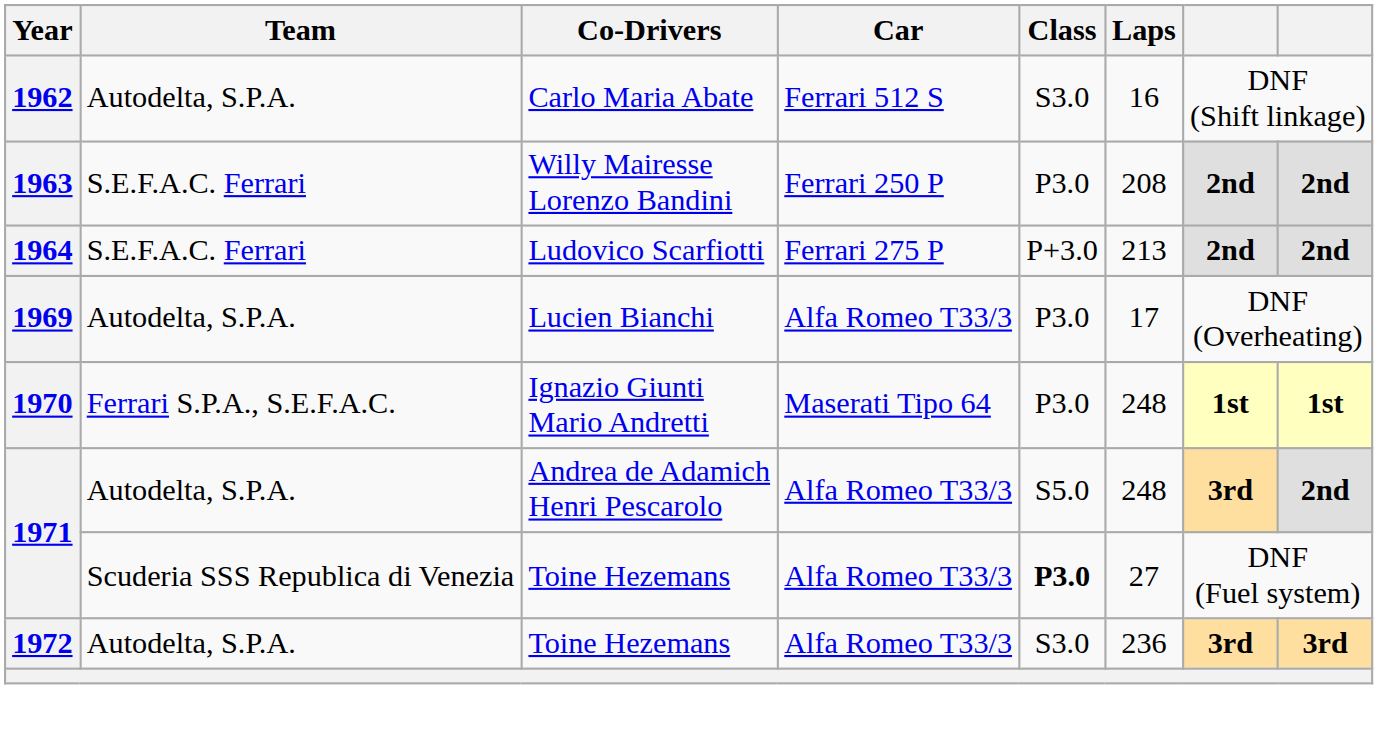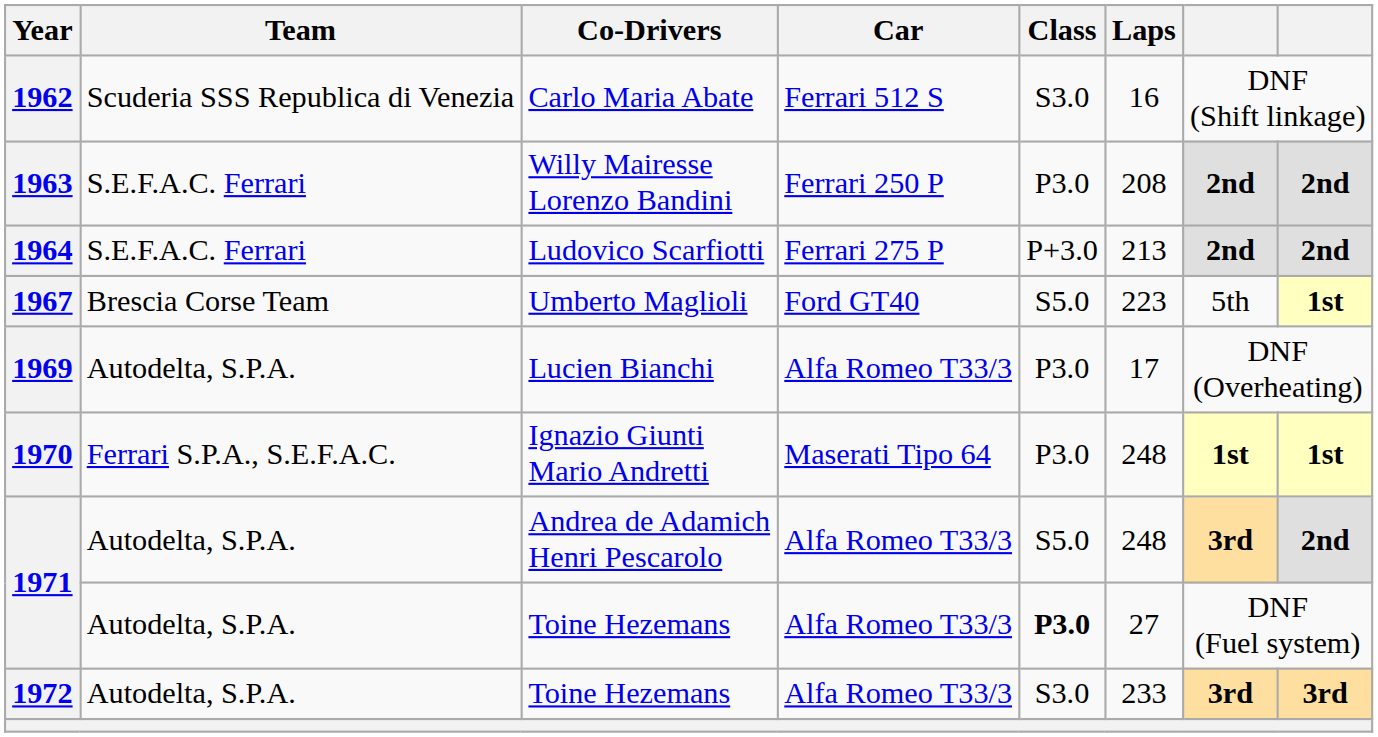1962 | Team: Autodelta, S.P.A. -> Scuderia SSS Republica di Venezia
+ row: 1967 | Brescia Corse Team | Umberto Maglioli | Ford GT40 | S5.0 | 223 | 5th | 1st
1971 / Toine Hezemans | Team: Scuderia SSS Republica di Venezia -> Autodelta, S.P.A.
1972 | Laps: 236 -> 233
